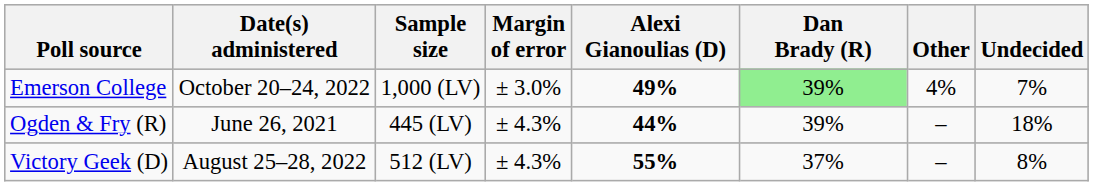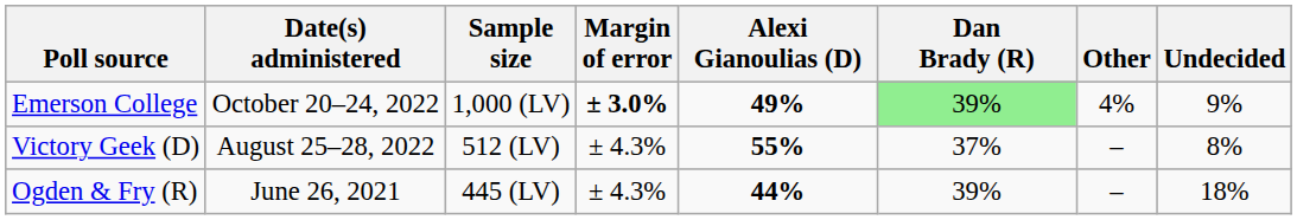Emerson College | Margin of error: normal -> bold
Emerson College | Undecided: 7% -> 9%
rows swapped: Victory Geek (D) <-> Ogden & Fry (R)
